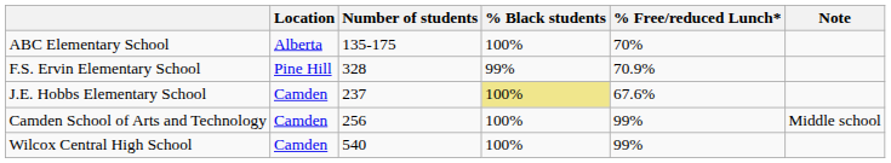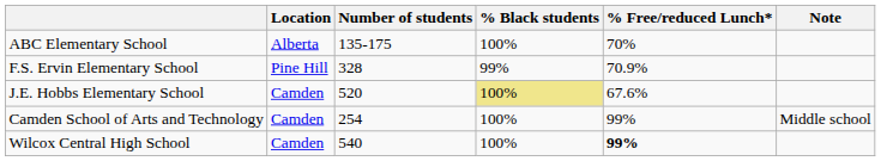J.E. Hobbs Elementary School | Number of students: 237 -> 520
Camden School of Arts and Technology | Number of students: 256 -> 254
Wilcox Central High School | % Free/reduced Lunch*: normal -> bold
